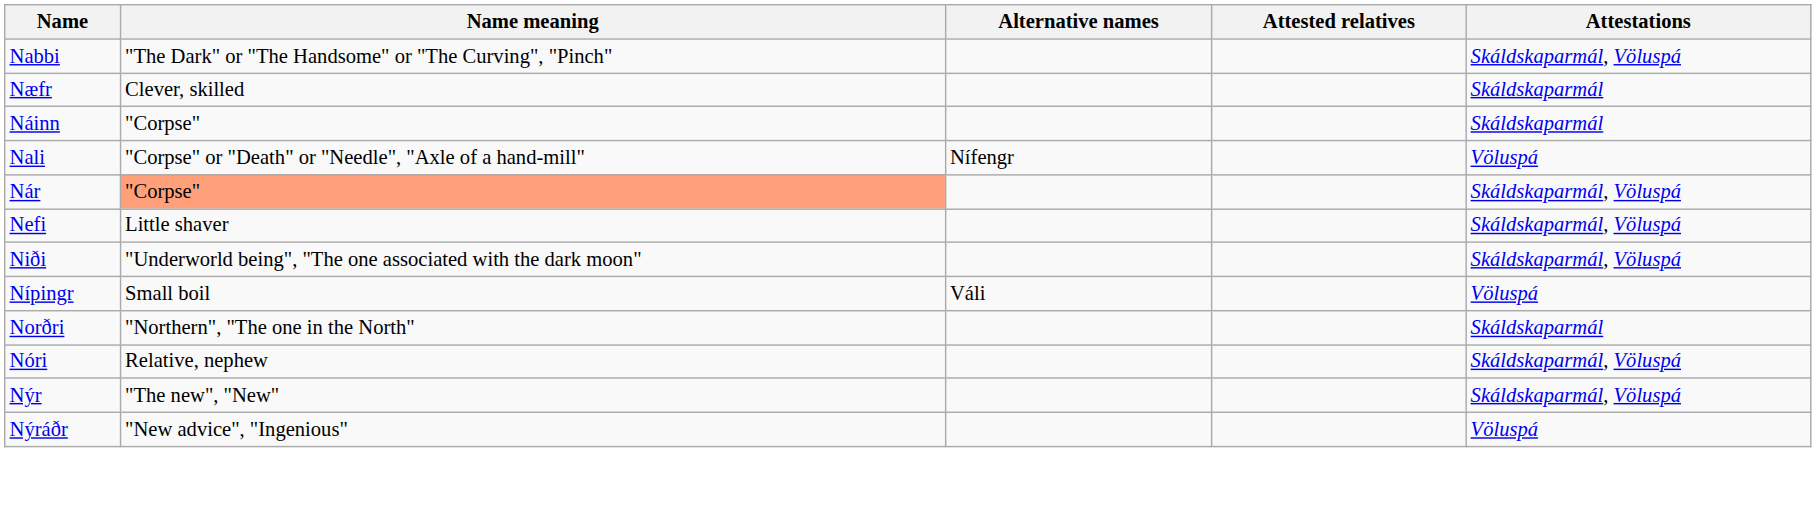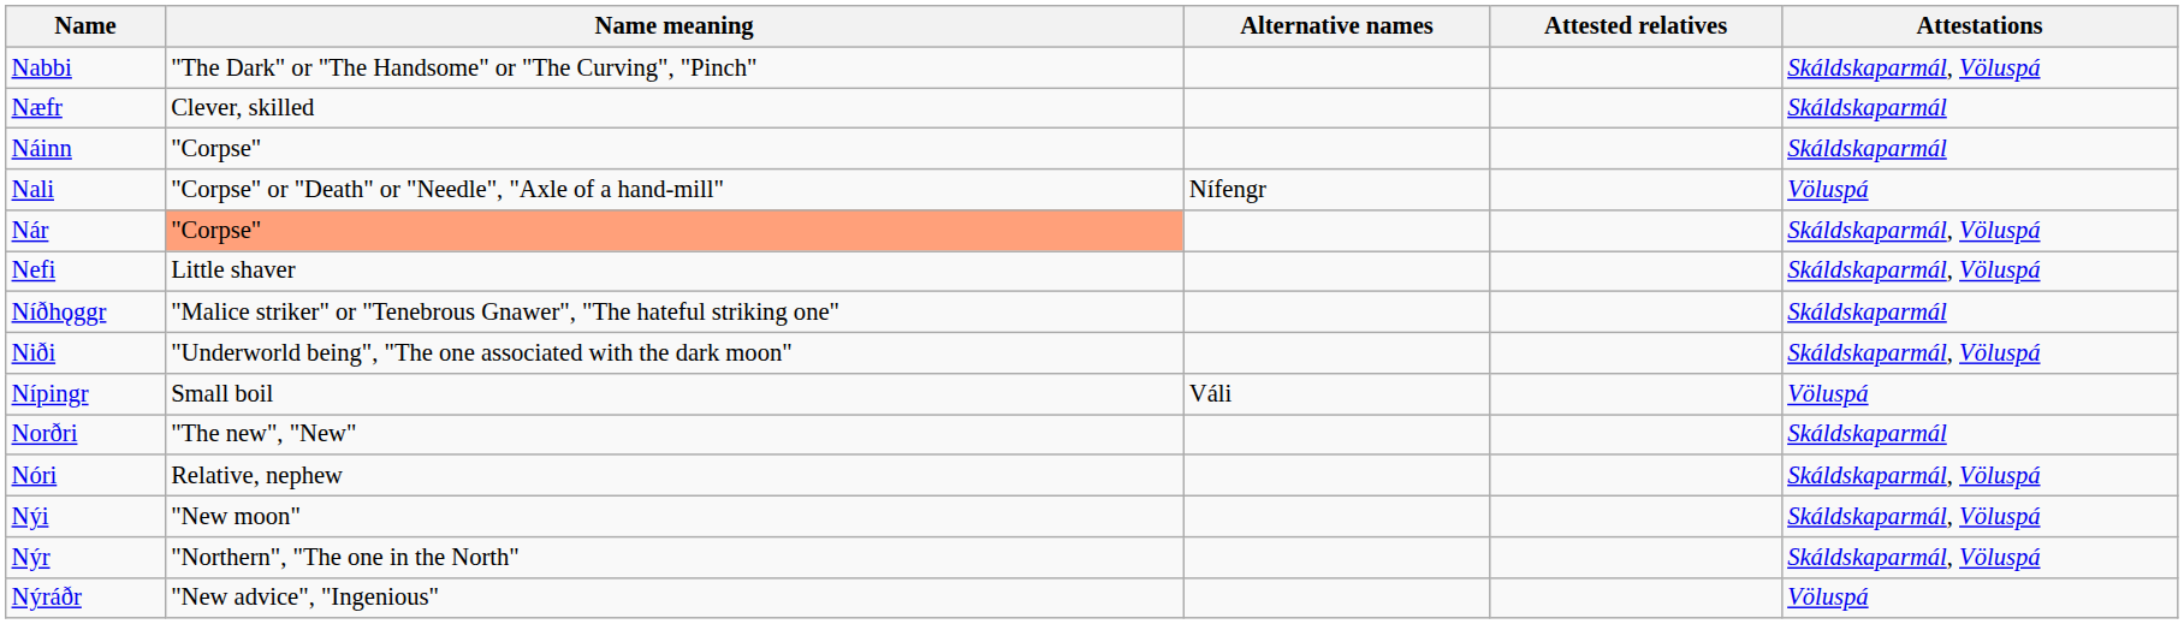+ row: Níðhǫggr | "Malice striker" or "Tenebrous Gnawer", "The hateful striking one" | Skáldskaparmál
Norðri | Name meaning: "Northern", "The one in the North" -> "The new", "New"
+ row: Nýi | "New moon" | Skáldskaparmál, Völuspá
Nýr | Name meaning: "The new", "New" -> "Northern", "The one in the North"
